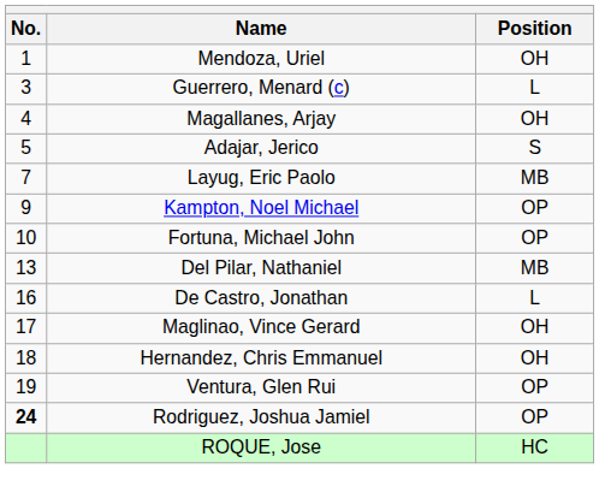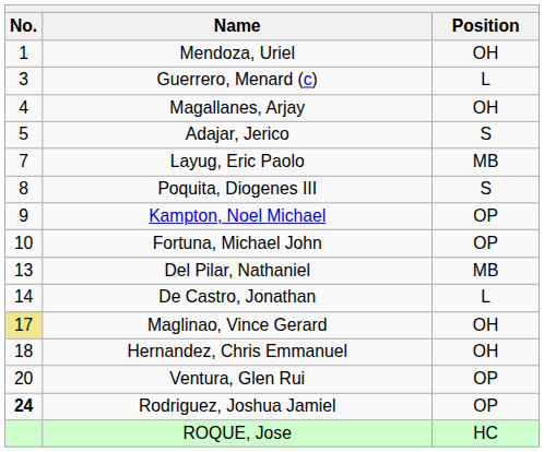+ row: 8 | Poquita, Diogenes III | S
De Castro, Jonathan | No.: 16 -> 14
Maglinao, Vince Gerard | No.: no background -> khaki background
Ventura, Glen Rui | No.: 19 -> 20
